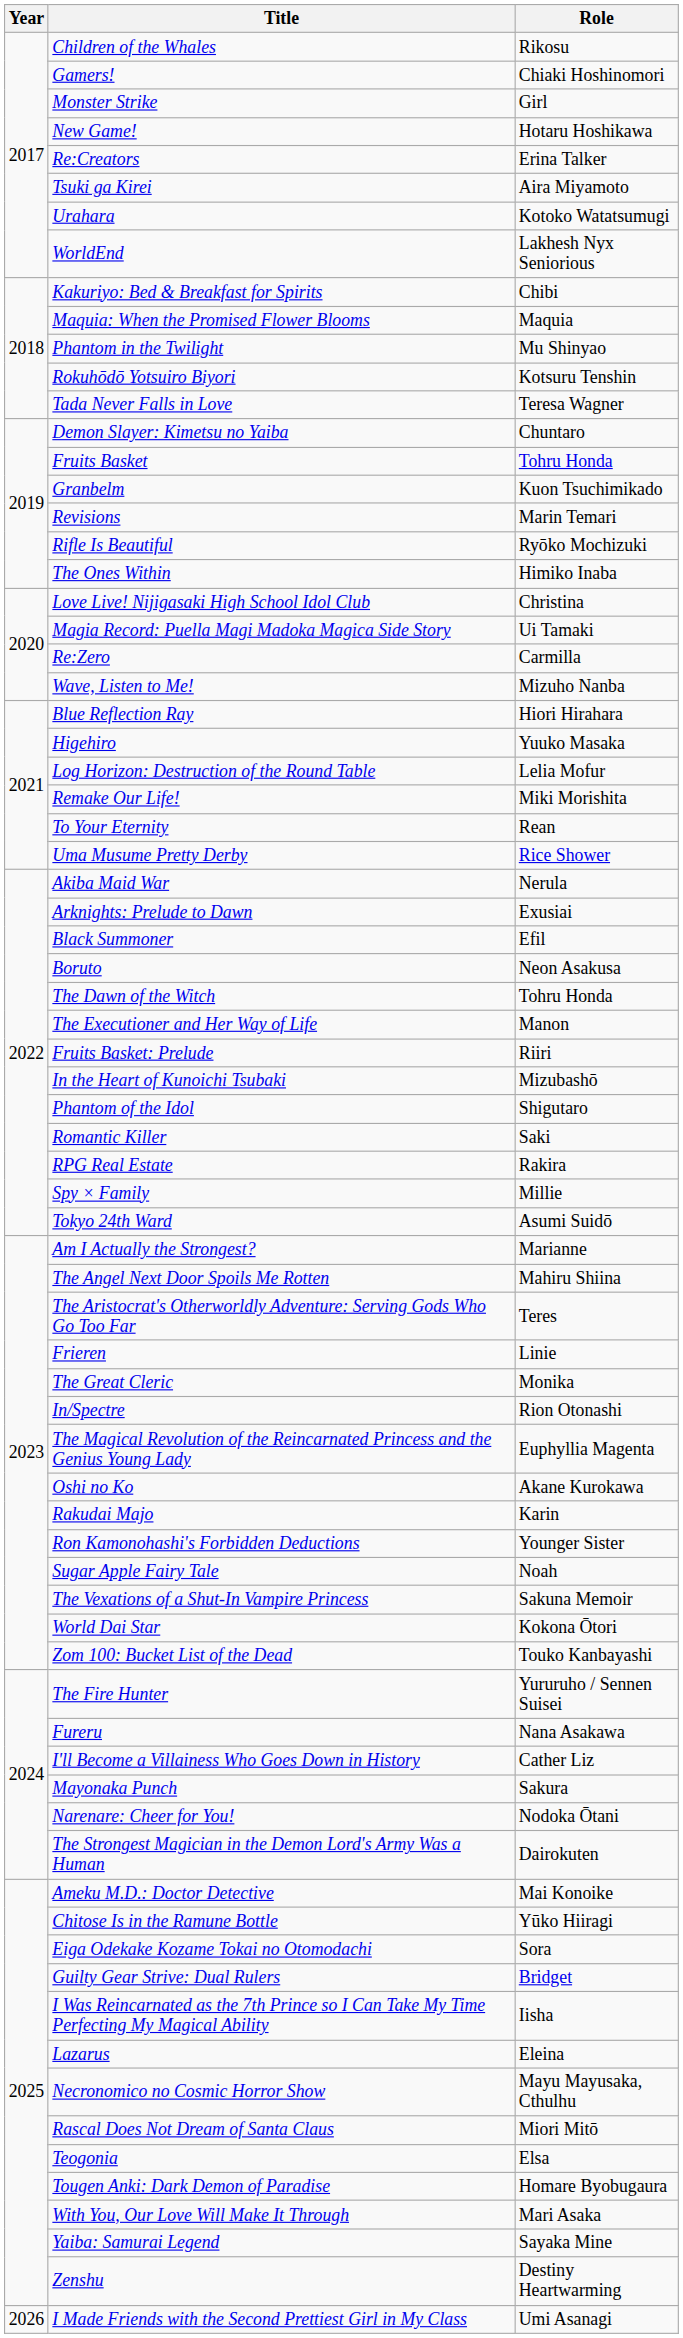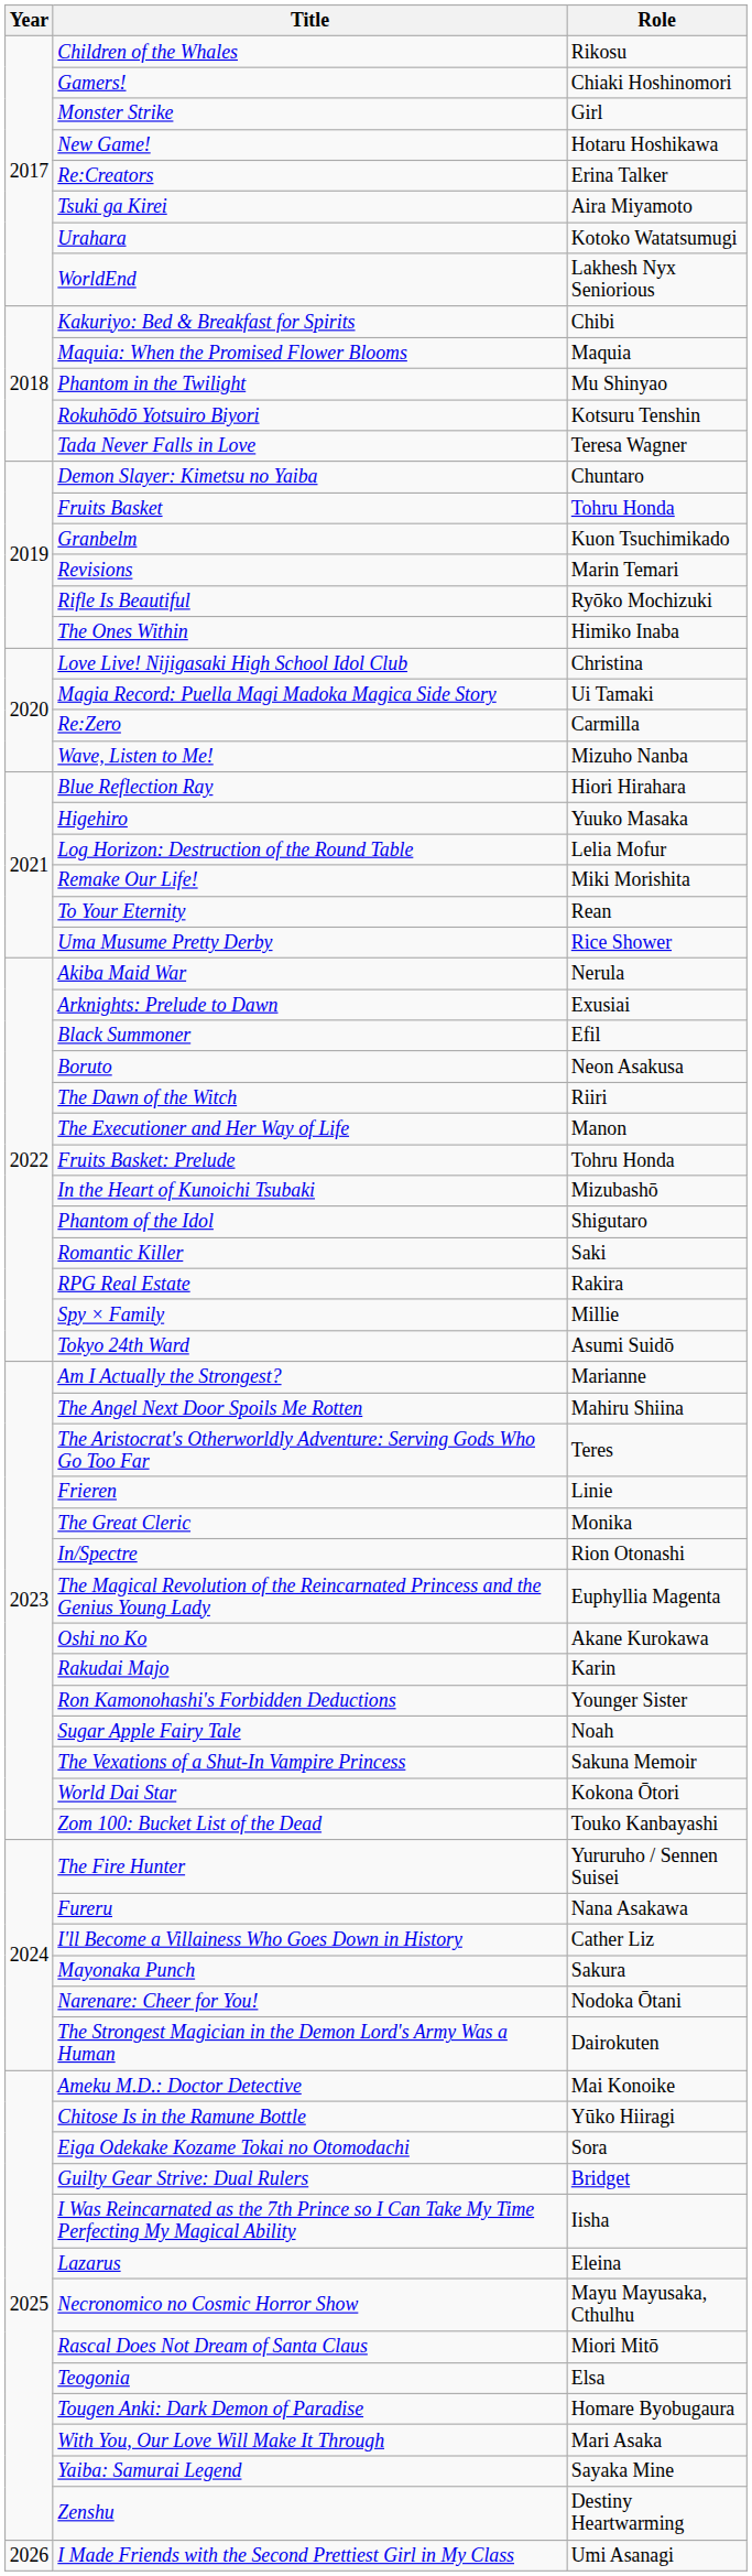The Dawn of the Witch | Role: Tohru Honda -> Riiri
Fruits Basket: Prelude | Role: Riiri -> Tohru Honda
